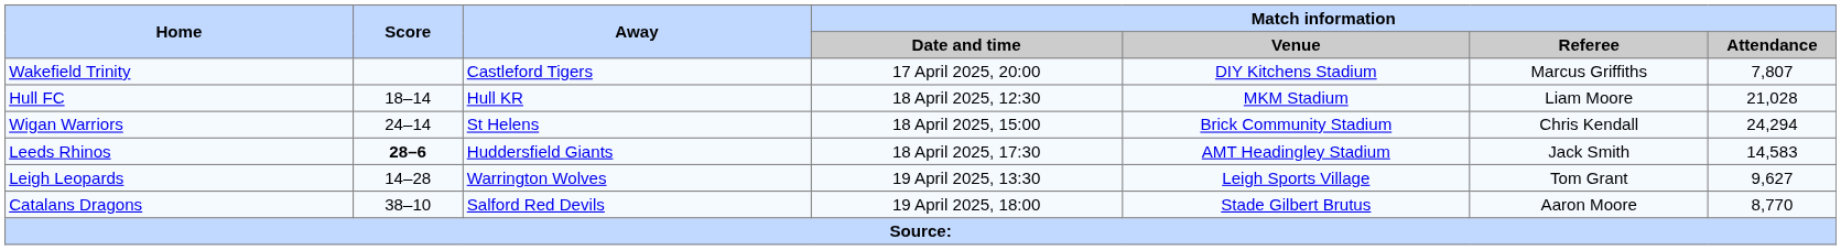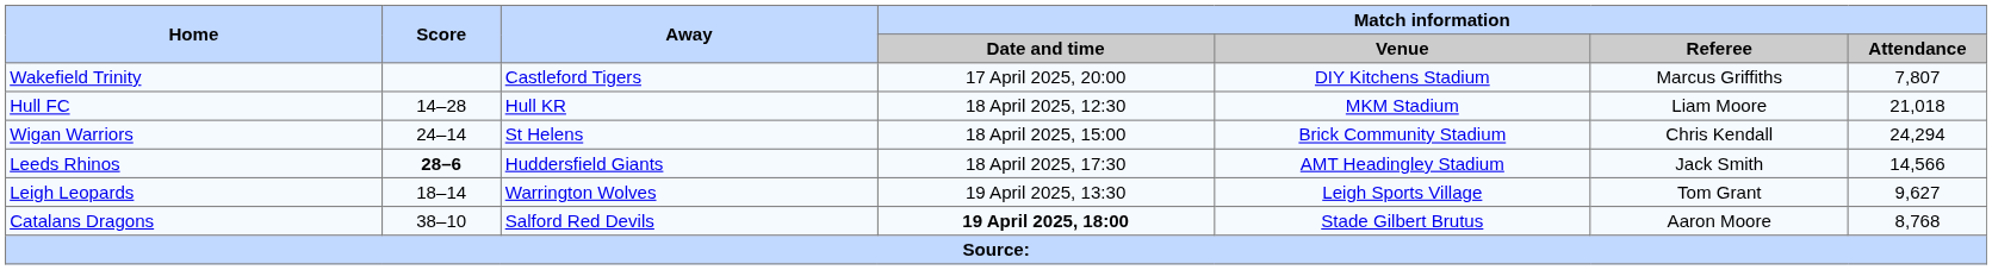Hull FC | Score: 18–14 -> 14–28
Hull FC | Match information / Attendance: 21,028 -> 21,018
Leeds Rhinos | Match information / Attendance: 14,583 -> 14,566
Leigh Leopards | Score: 14–28 -> 18–14
Catalans Dragons | Match information / Date and time: normal -> bold
Catalans Dragons | Match information / Attendance: 8,770 -> 8,768
